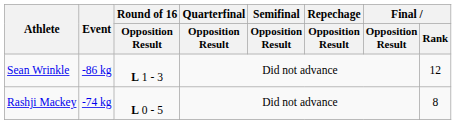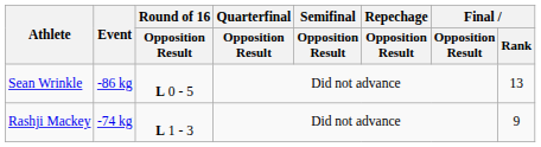Sean Wrinkle | Round of 16 / Opposition Result: L 1 - 3 -> L 0 - 5
Sean Wrinkle | Final / Rank: 12 -> 13
Rashji Mackey | Round of 16 / Opposition Result: L 0 - 5 -> L 1 - 3
Rashji Mackey | Final / Rank: 8 -> 9
